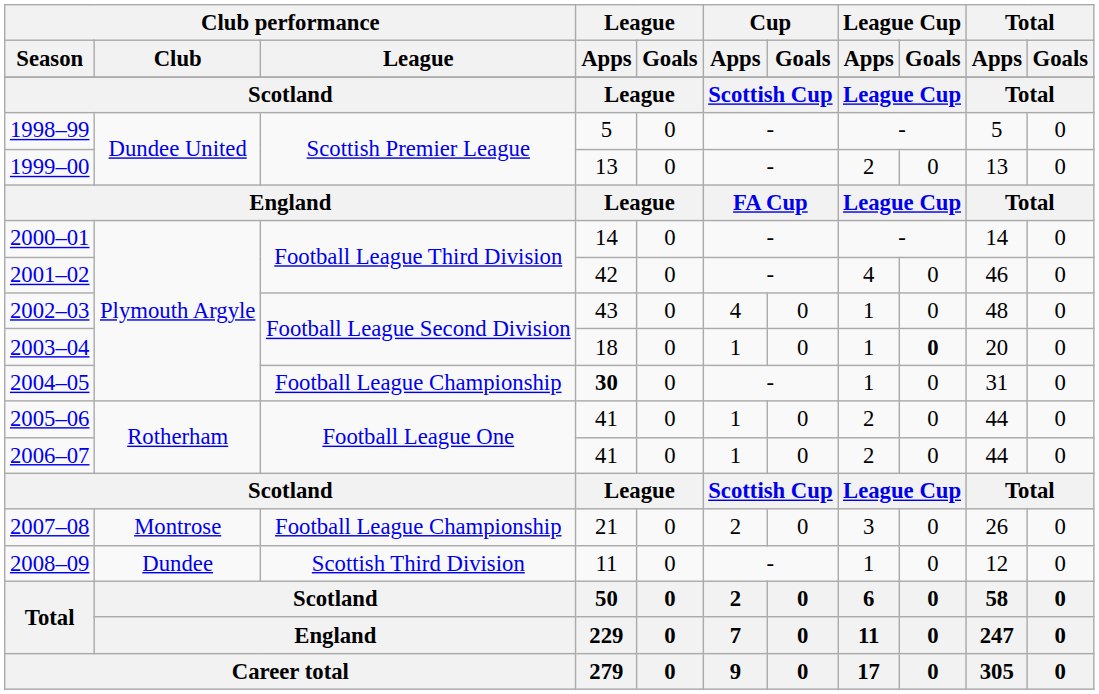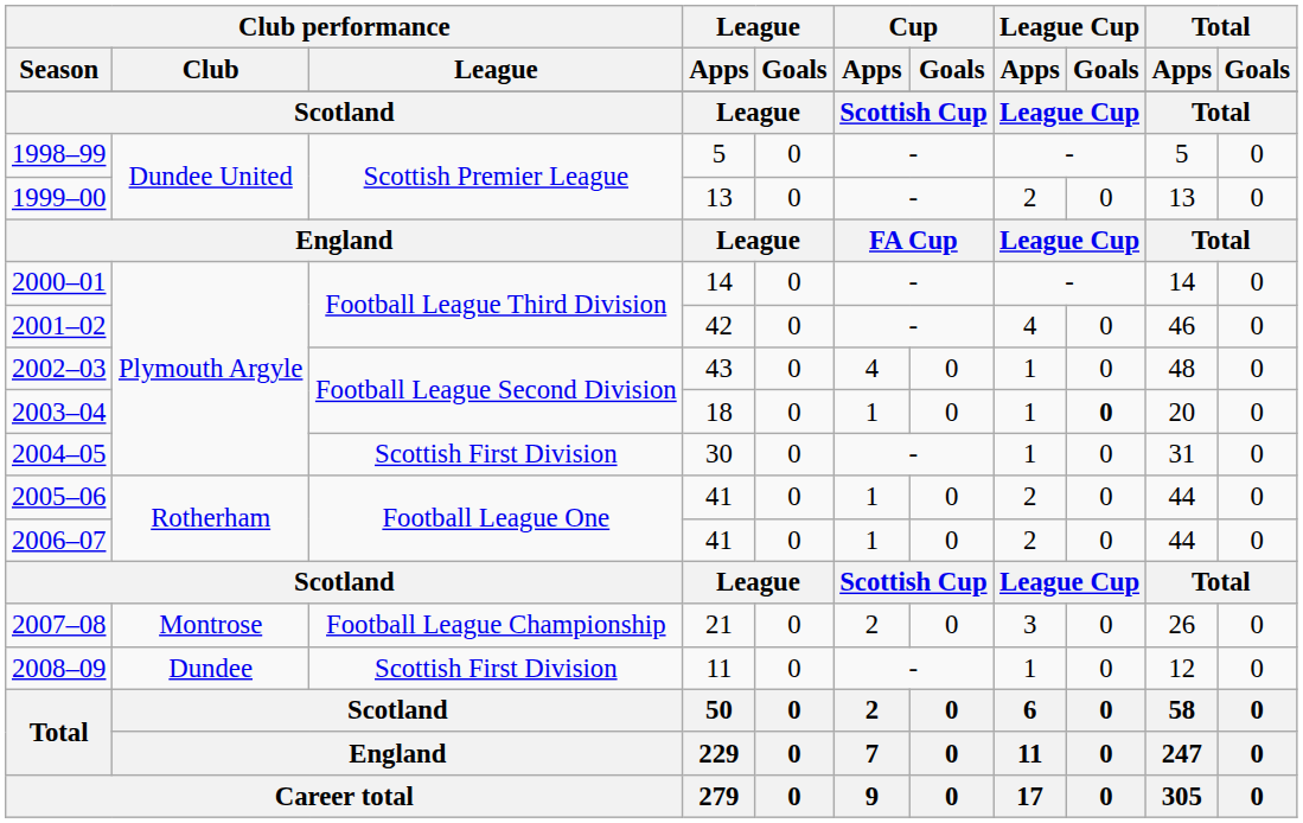2004–05 | Club performance / League: Football League Championship -> Scottish First Division
2004–05 | League / Apps: bold -> normal
2008–09 | Club performance / League: Scottish Third Division -> Scottish First Division
